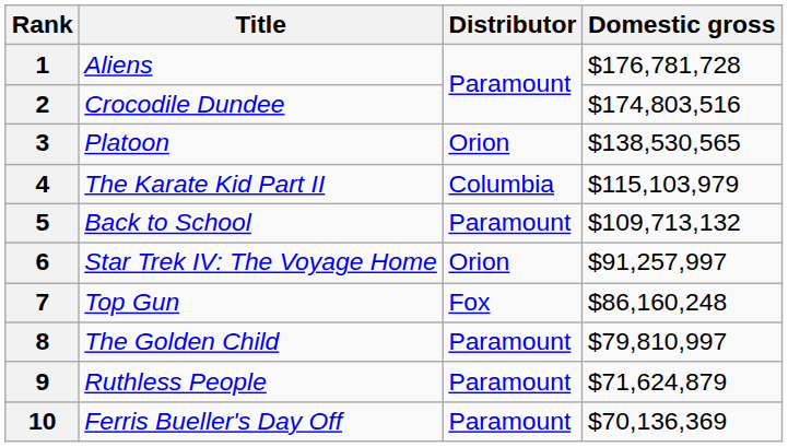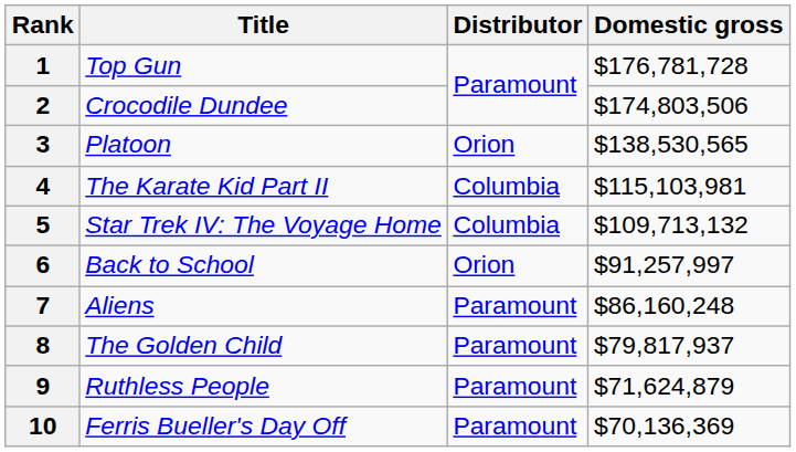1 | Title: Aliens -> Top Gun
2 | Domestic gross: $174,803,516 -> $174,803,506
4 | Domestic gross: $115,103,979 -> $115,103,981
5 | Title: Back to School -> Star Trek IV: The Voyage Home
5 | Distributor: Paramount -> Columbia
6 | Title: Star Trek IV: The Voyage Home -> Back to School
7 | Title: Top Gun -> Aliens
7 | Distributor: Fox -> Paramount
8 | Domestic gross: $79,810,997 -> $79,817,937
